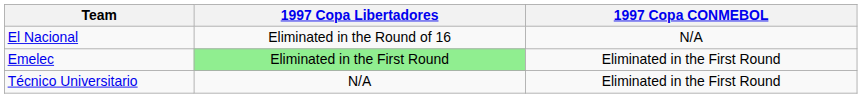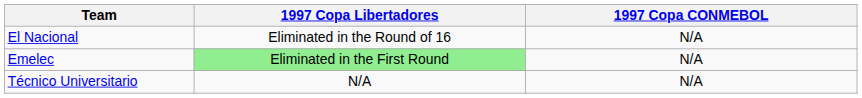Emelec | 1997 Copa CONMEBOL: Eliminated in the First Round -> N/A
Técnico Universitario | 1997 Copa CONMEBOL: Eliminated in the First Round -> N/A
